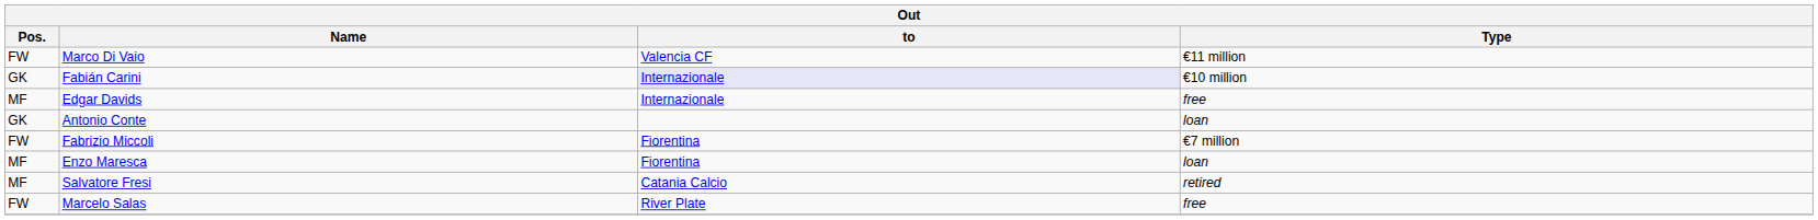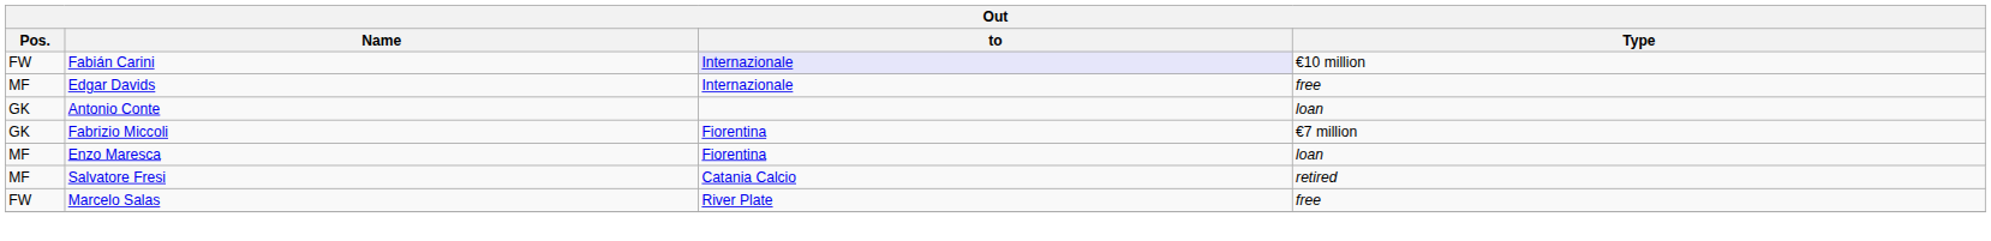- row: FW | Marco Di Vaio | Valencia CF | €11 million
Fabián Carini | Pos.: GK -> FW
Fabrizio Miccoli | Pos.: FW -> GK
